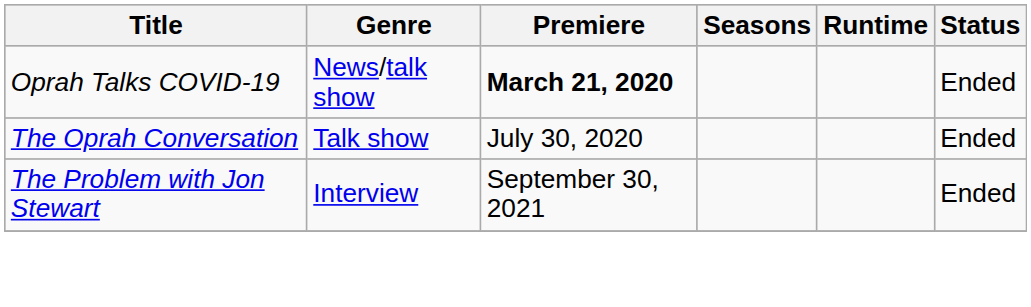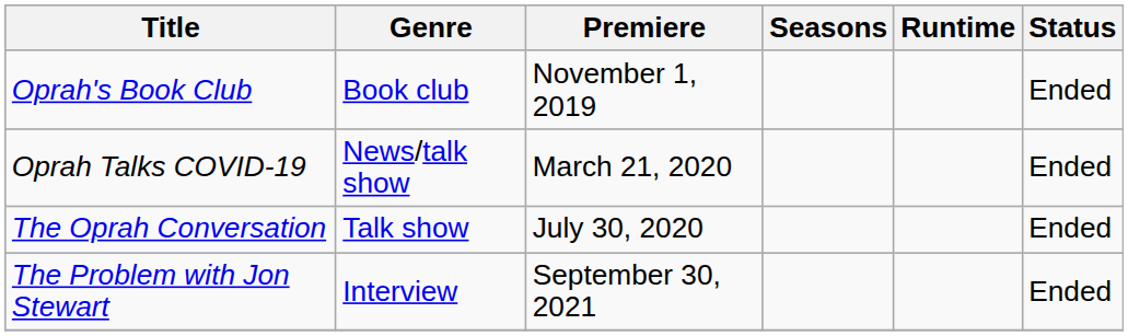+ row: Oprah's Book Club | Book club | November 1, 2019 | Ended
Oprah Talks COVID-19 | Premiere: bold -> normal
